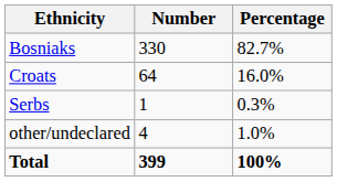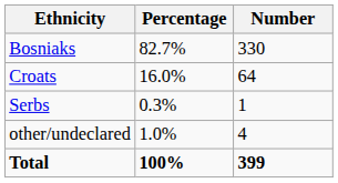columns swapped: Number <-> Percentage
